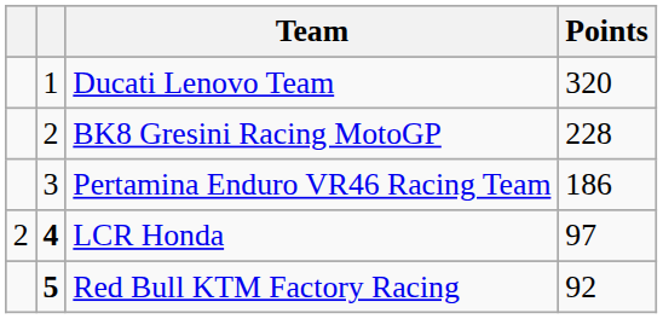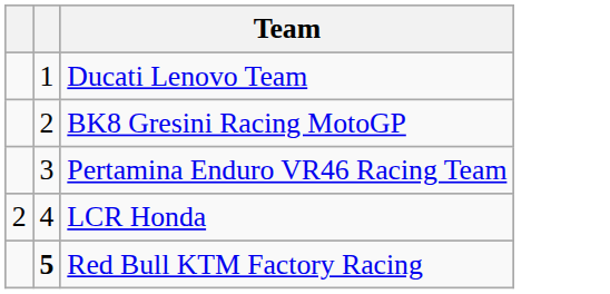- column: Points | 320 | 228 | 186 | 97 | 92
LCR Honda | column 2: bold -> normal
